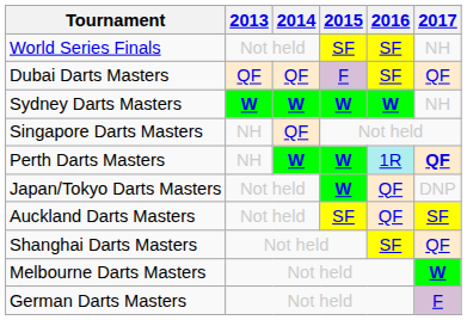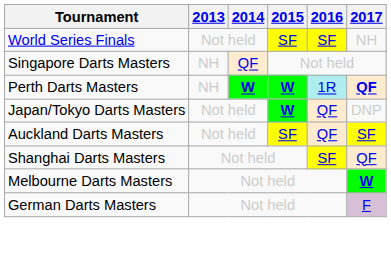- row: Dubai Darts Masters | QF | QF | F | SF | QF
- row: Sydney Darts Masters | W | W | W | W | NH
